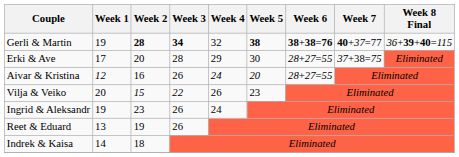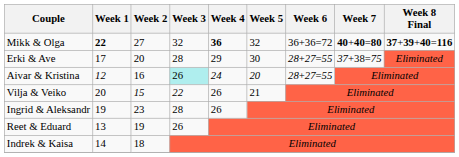+ row: Mikk & Olga | 22 | 27 | 32 | 36 | 32 | 36+36=72 | 40+40=80 | 37+39+40=116
- row: Gerli & Martin | 19 | 28 | 34 | 32 | 38 | 38+38=76 | 40+37=77 | 36+39+40=115
Aivar & Kristina | Week 3: no background -> paleturquoise background
Vilja & Veiko | Week 5: 23 -> 21
Ingrid & Aleksandr | Week 3: 26 -> 28
Ingrid & Aleksandr | Week 4: 24 -> 26
